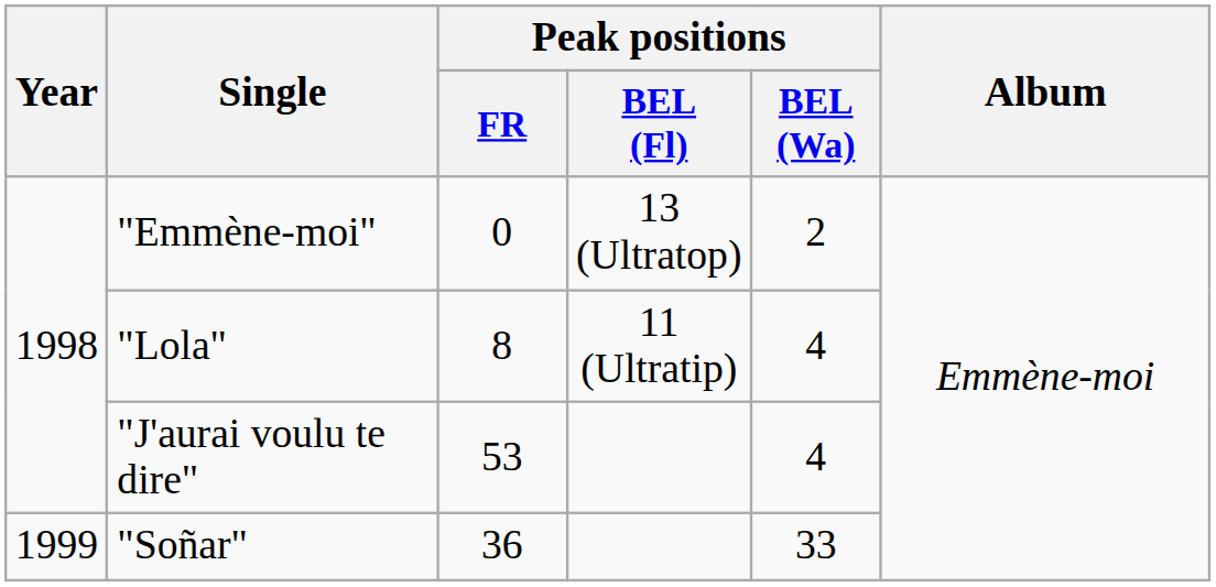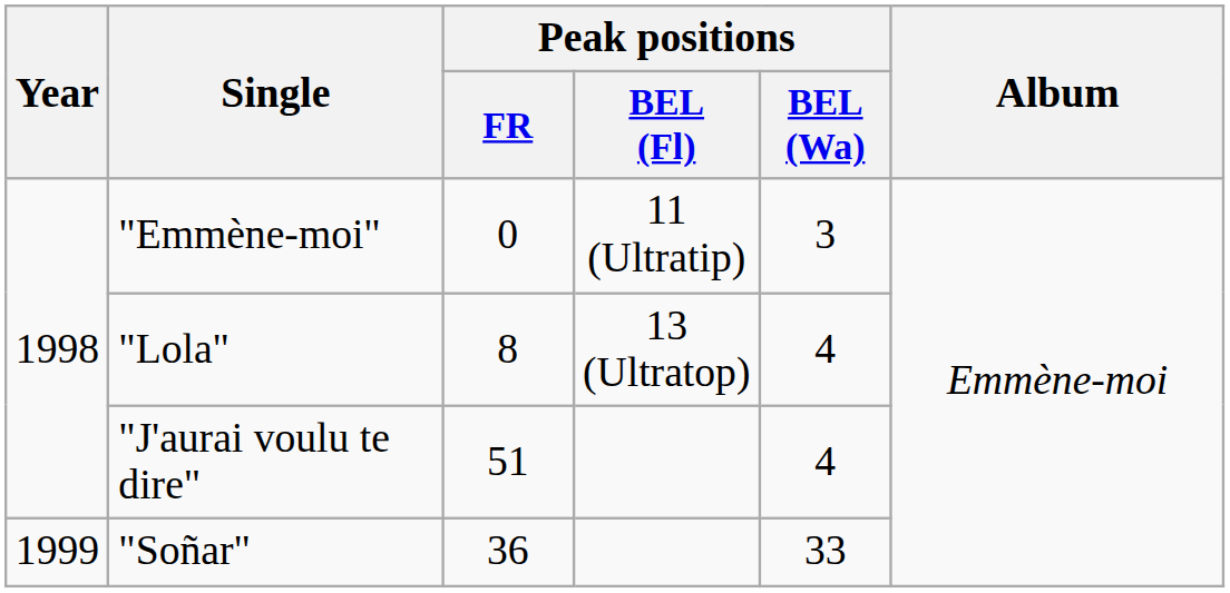"Emmène-moi" | Peak positions / BEL (Fl): 13 (Ultratop) -> 11 (Ultratip)
"Emmène-moi" | Peak positions / BEL (Wa): 2 -> 3
"Lola" | Peak positions / BEL (Fl): 11 (Ultratip) -> 13 (Ultratop)
"J'aurai voulu te dire" | Peak positions / FR: 53 -> 51
